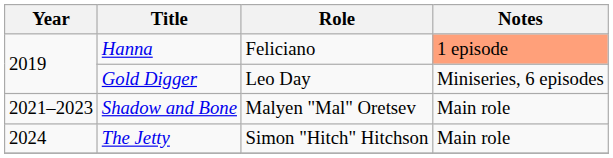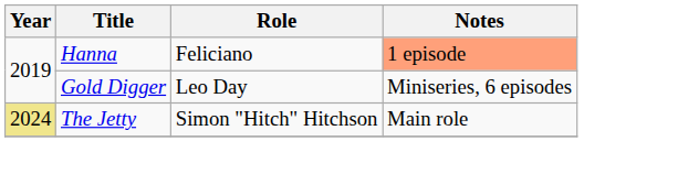- row: 2021–2023 | Shadow and Bone | Malyen "Mal" Oretsev | Main role
The Jetty | Year: no background -> khaki background
